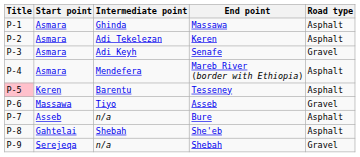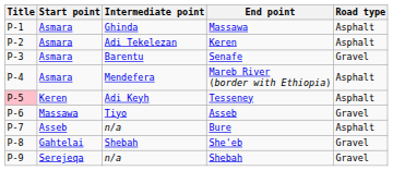Senafe | Intermediate point: Adi Keyh -> Barentu
Tesseney | Intermediate point: Barentu -> Adi Keyh
She'eb | Road type: Asphalt -> Gravel
